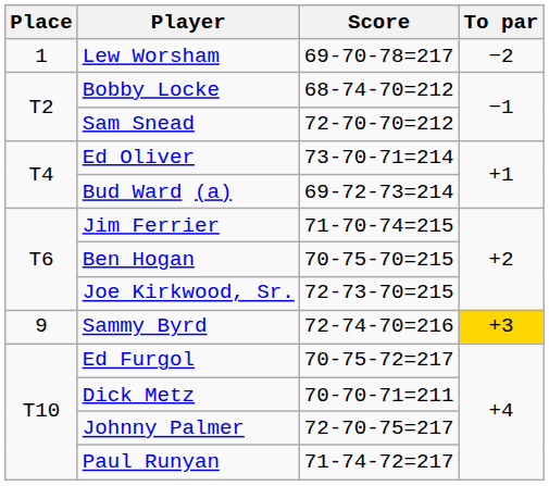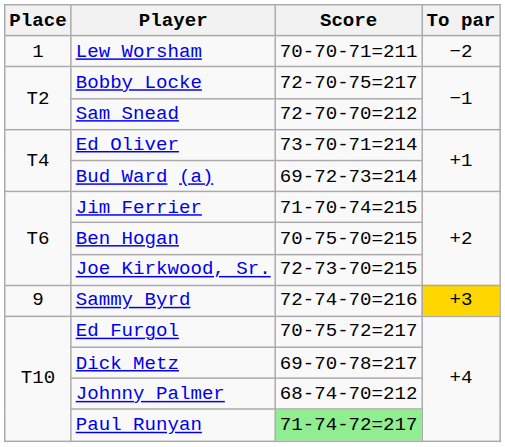Lew Worsham | Score: 69-70-78=217 -> 70-70-71=211
Bobby Locke | Score: 68-74-70=212 -> 72-70-75=217
Dick Metz | Score: 70-70-71=211 -> 69-70-78=217
Johnny Palmer | Score: 72-70-75=217 -> 68-74-70=212
Paul Runyan | Score: no background -> lightgreen background
